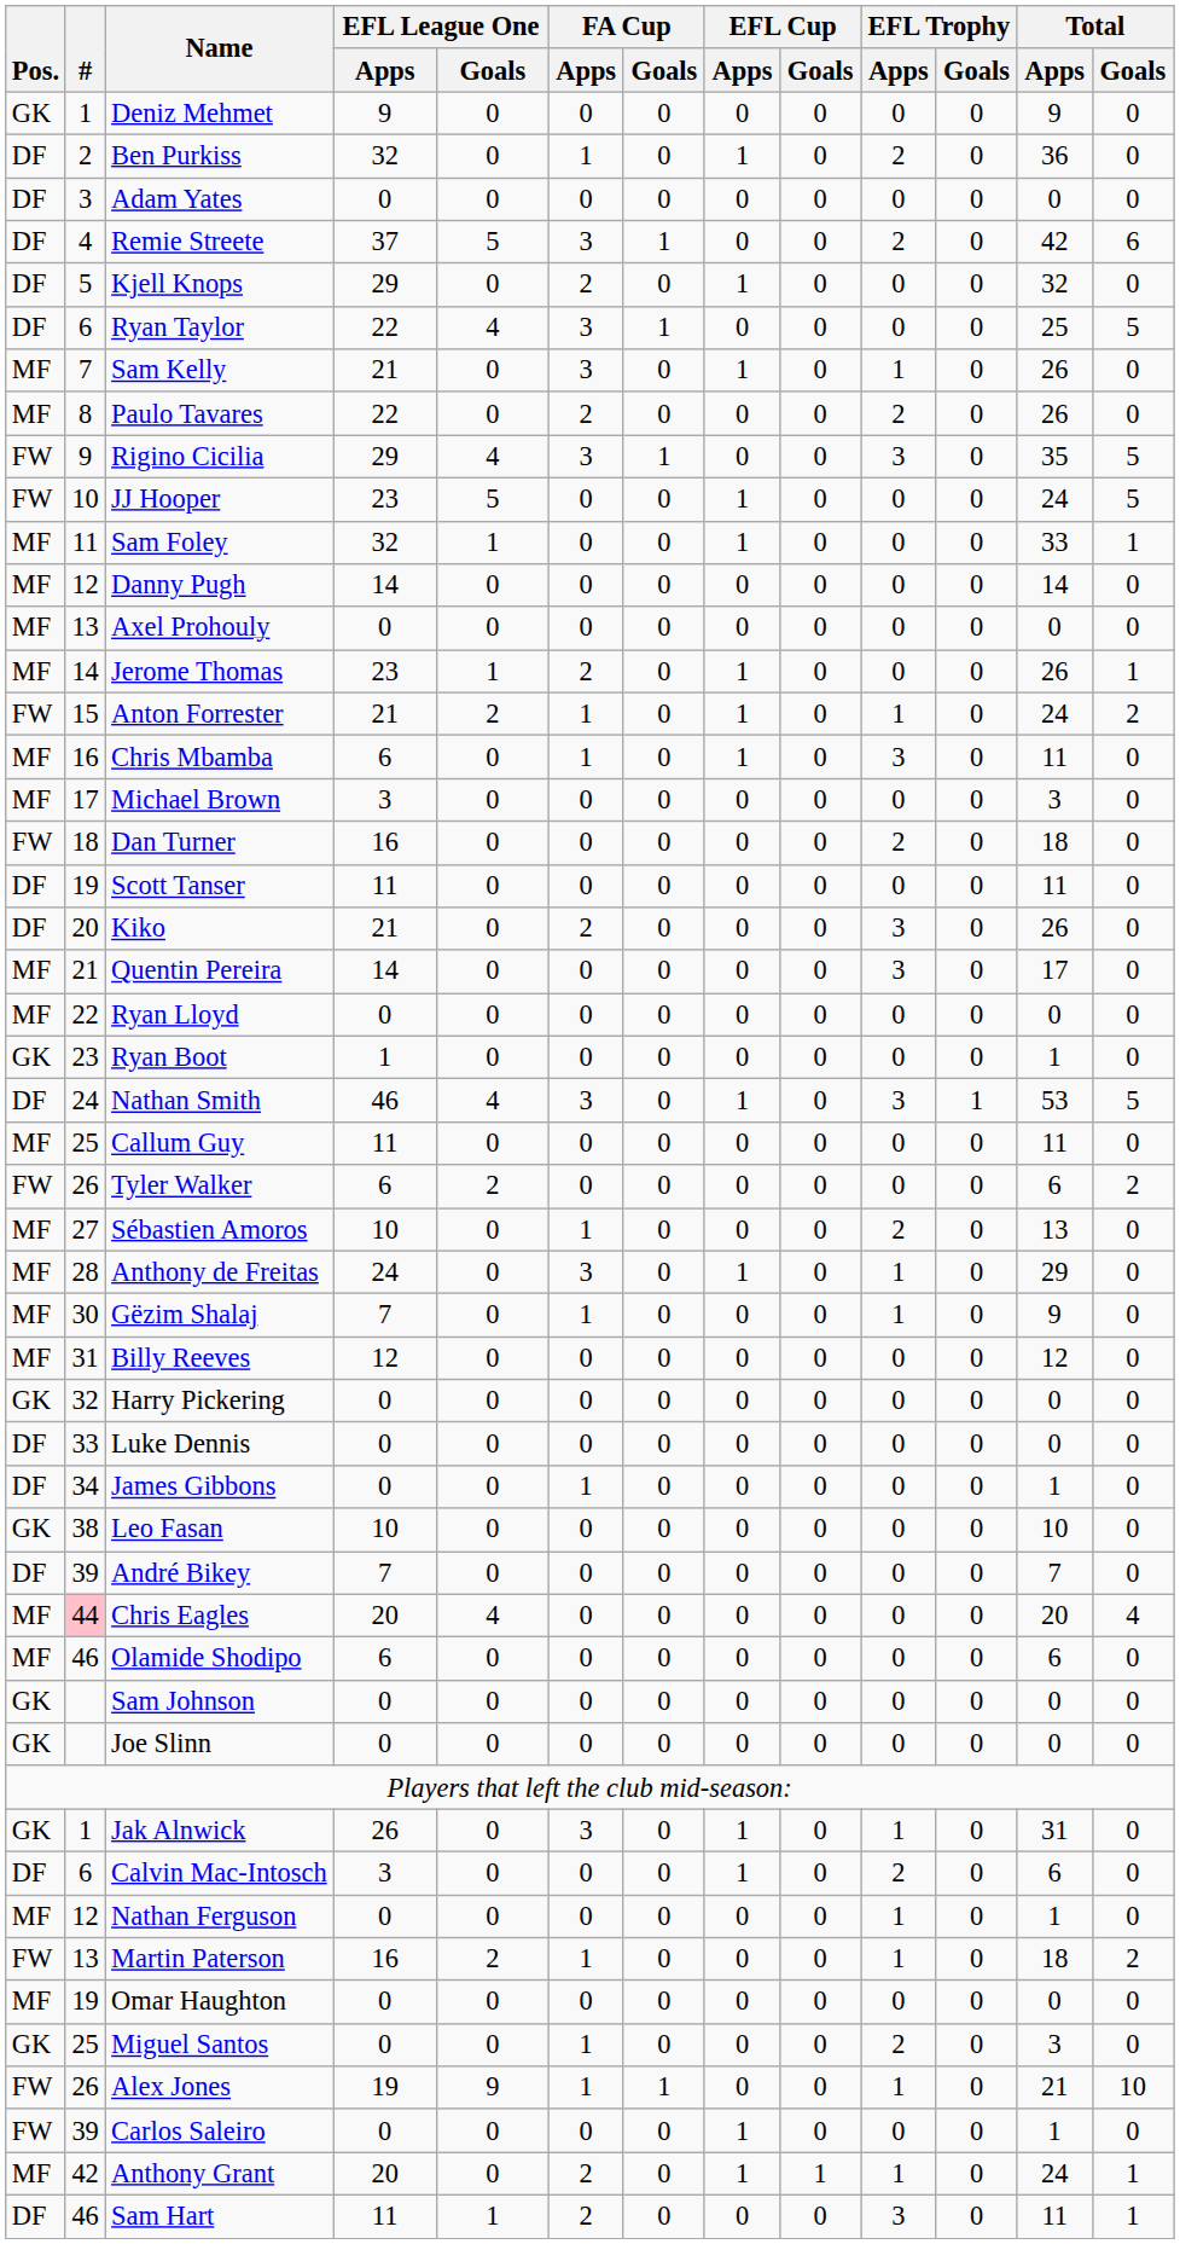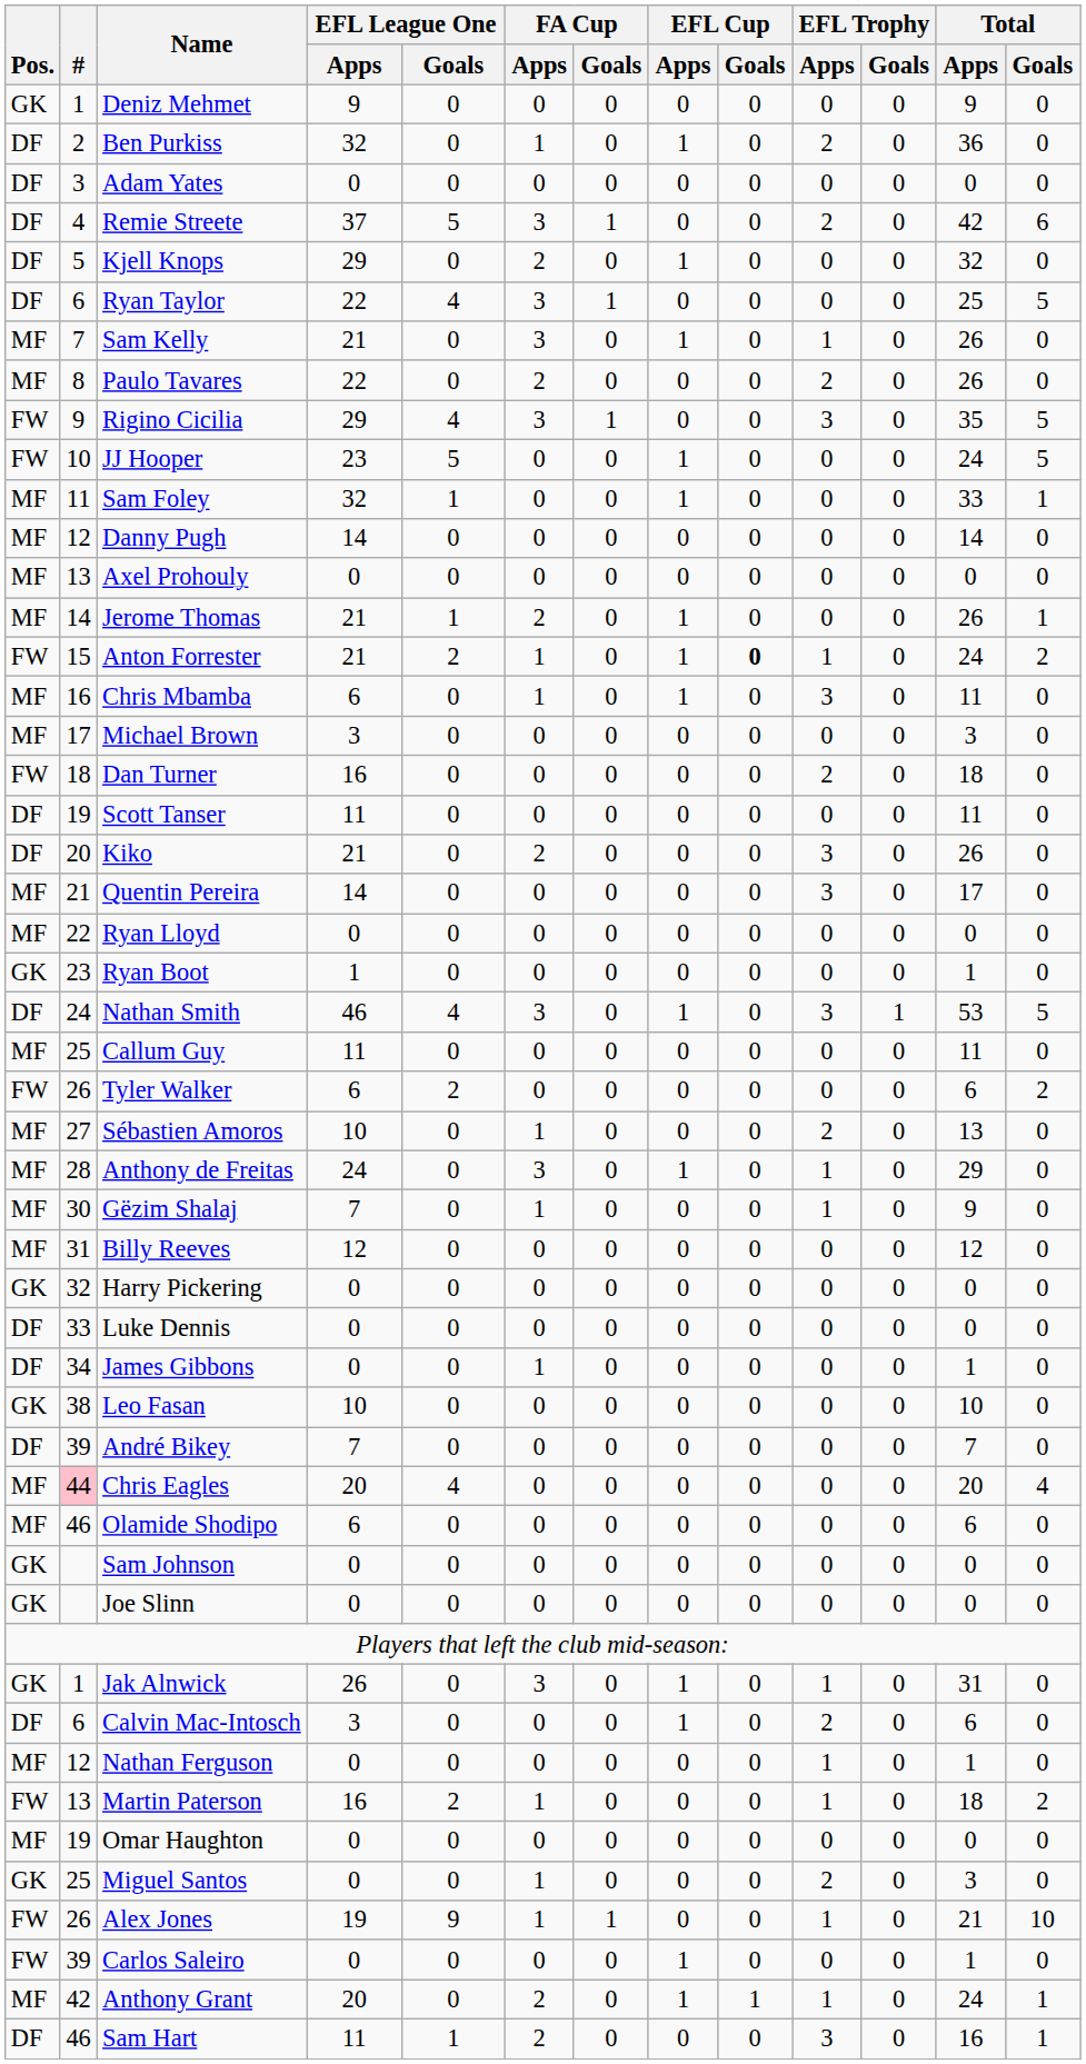Jerome Thomas | EFL League One / Apps: 23 -> 21
Anton Forrester | EFL Cup / Goals: normal -> bold
Sam Hart | Total / Apps: 11 -> 16
